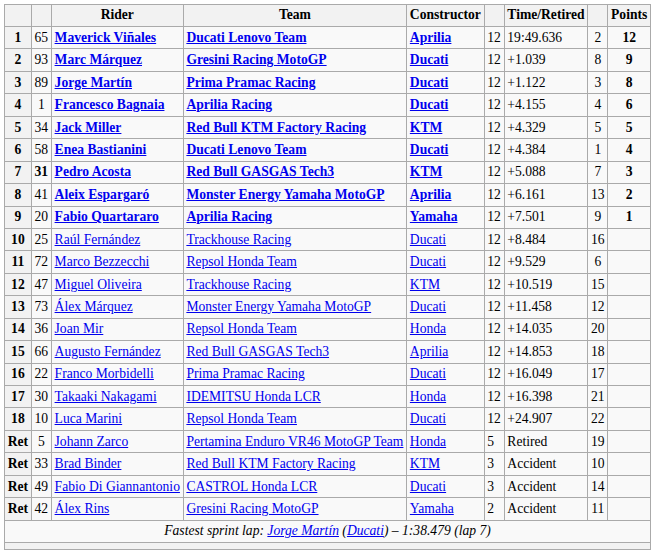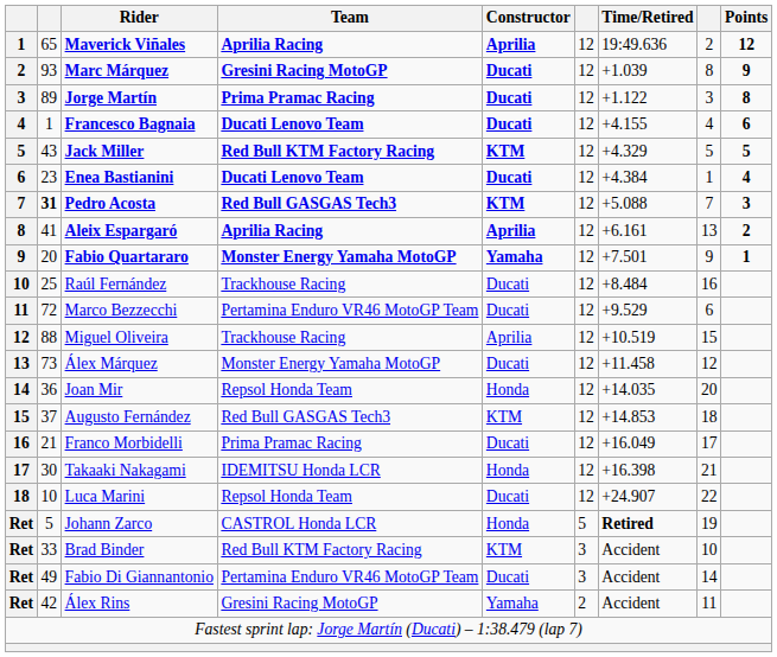Maverick Viñales | Team: Ducati Lenovo Team -> Aprilia Racing
Francesco Bagnaia | Team: Aprilia Racing -> Ducati Lenovo Team
Jack Miller | column 2: 34 -> 43
Enea Bastianini | column 2: 58 -> 23
Aleix Espargaró | Team: Monster Energy Yamaha MotoGP -> Aprilia Racing
Fabio Quartararo | Team: Aprilia Racing -> Monster Energy Yamaha MotoGP
Marco Bezzecchi | Team: Repsol Honda Team -> Pertamina Enduro VR46 MotoGP Team
Miguel Oliveira | column 2: 47 -> 88
Miguel Oliveira | Constructor: KTM -> Aprilia
Augusto Fernández | column 2: 66 -> 37
Augusto Fernández | Constructor: Aprilia -> KTM
Franco Morbidelli | column 2: 22 -> 21
Johann Zarco | Team: Pertamina Enduro VR46 MotoGP Team -> CASTROL Honda LCR
Johann Zarco | Time/Retired: normal -> bold
Fabio Di Giannantonio | Team: CASTROL Honda LCR -> Pertamina Enduro VR46 MotoGP Team
